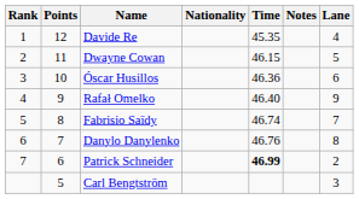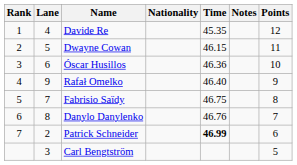columns swapped: Lane <-> Points
Fabrisio Saïdy | Time: 46.74 -> 46.75
